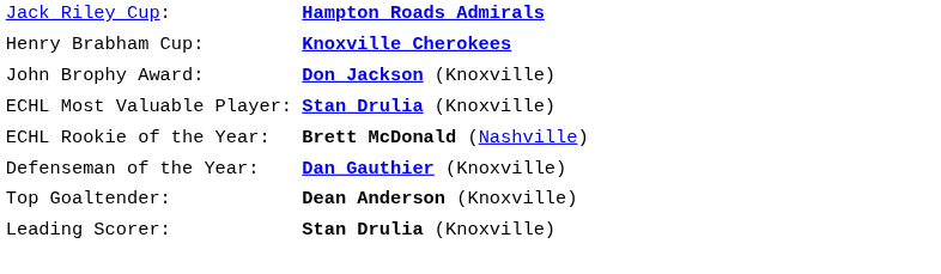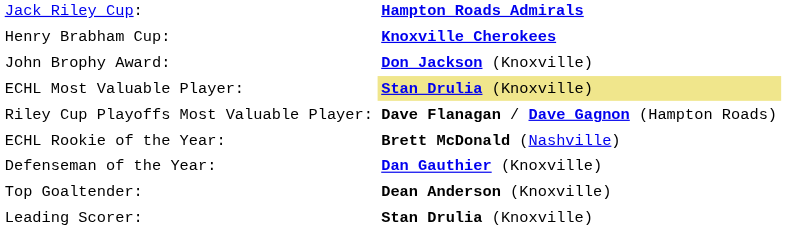ECHL Most Valuable Player: | column 2: no background -> khaki background
+ row: Riley Cup Playoffs Most Valuable Player: | Dave Flanagan / Dave Gagnon (Hampton Roads)
